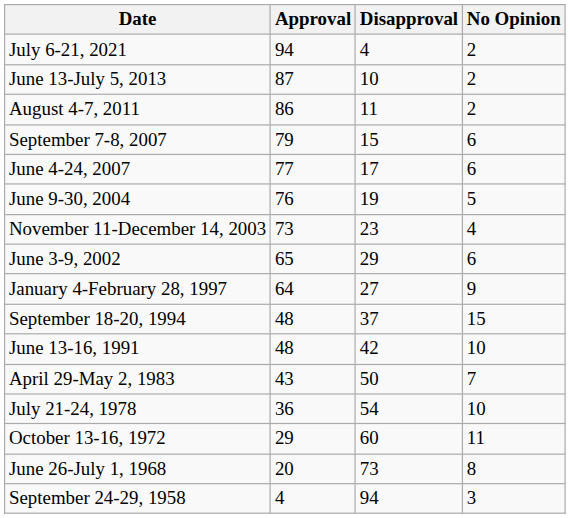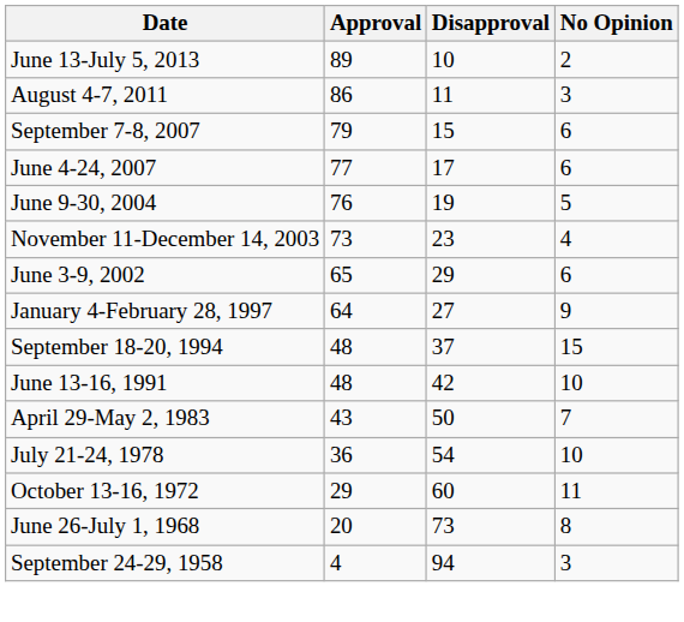- row: July 6-21, 2021 | 94 | 4 | 2
June 13-July 5, 2013 | Approval: 87 -> 89
August 4-7, 2011 | No Opinion: 2 -> 3
